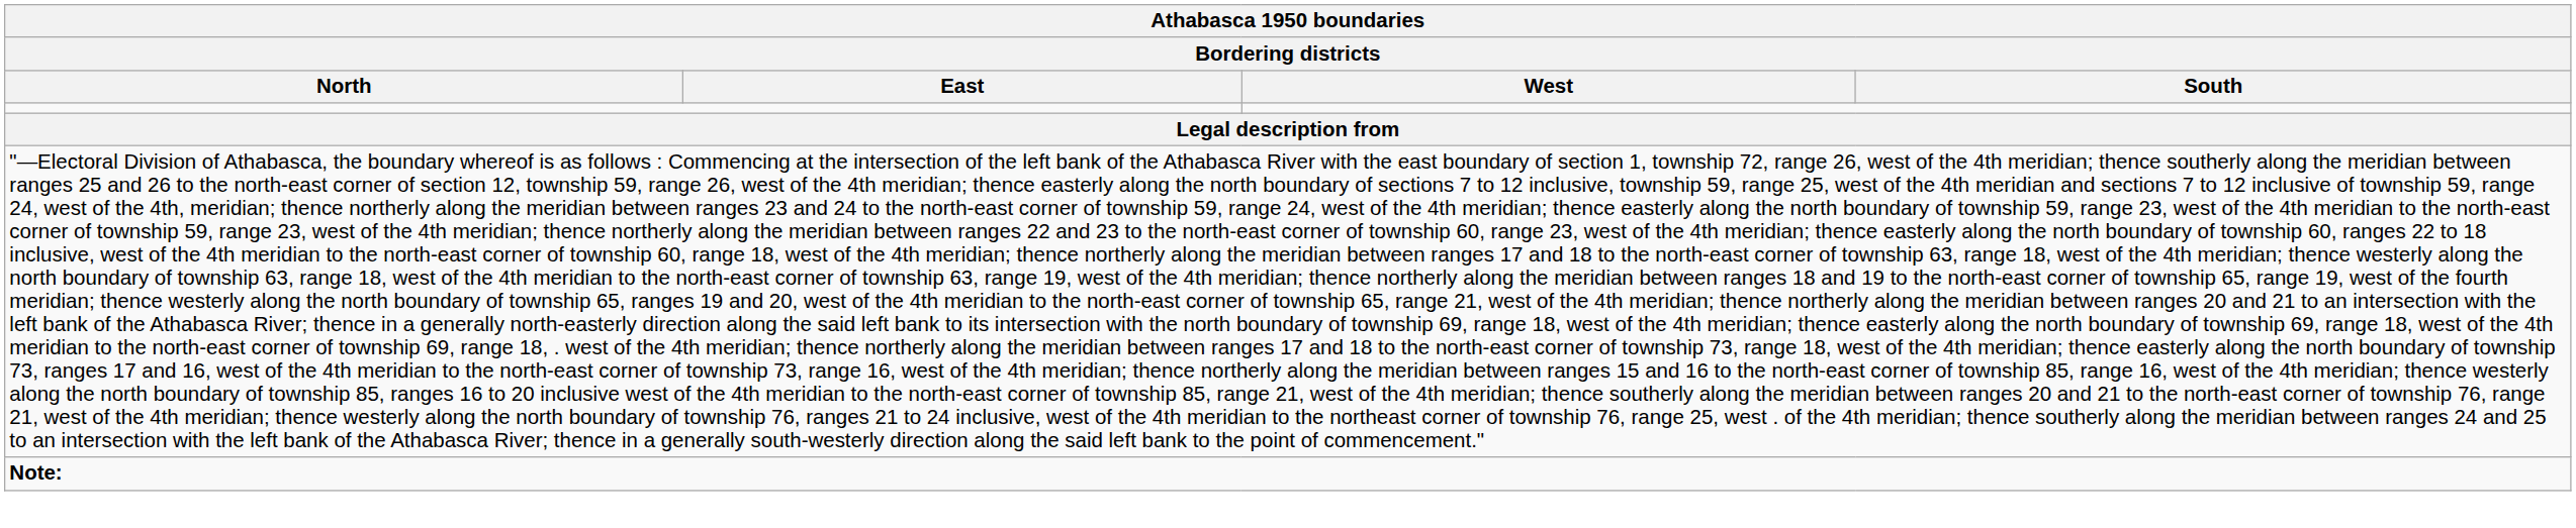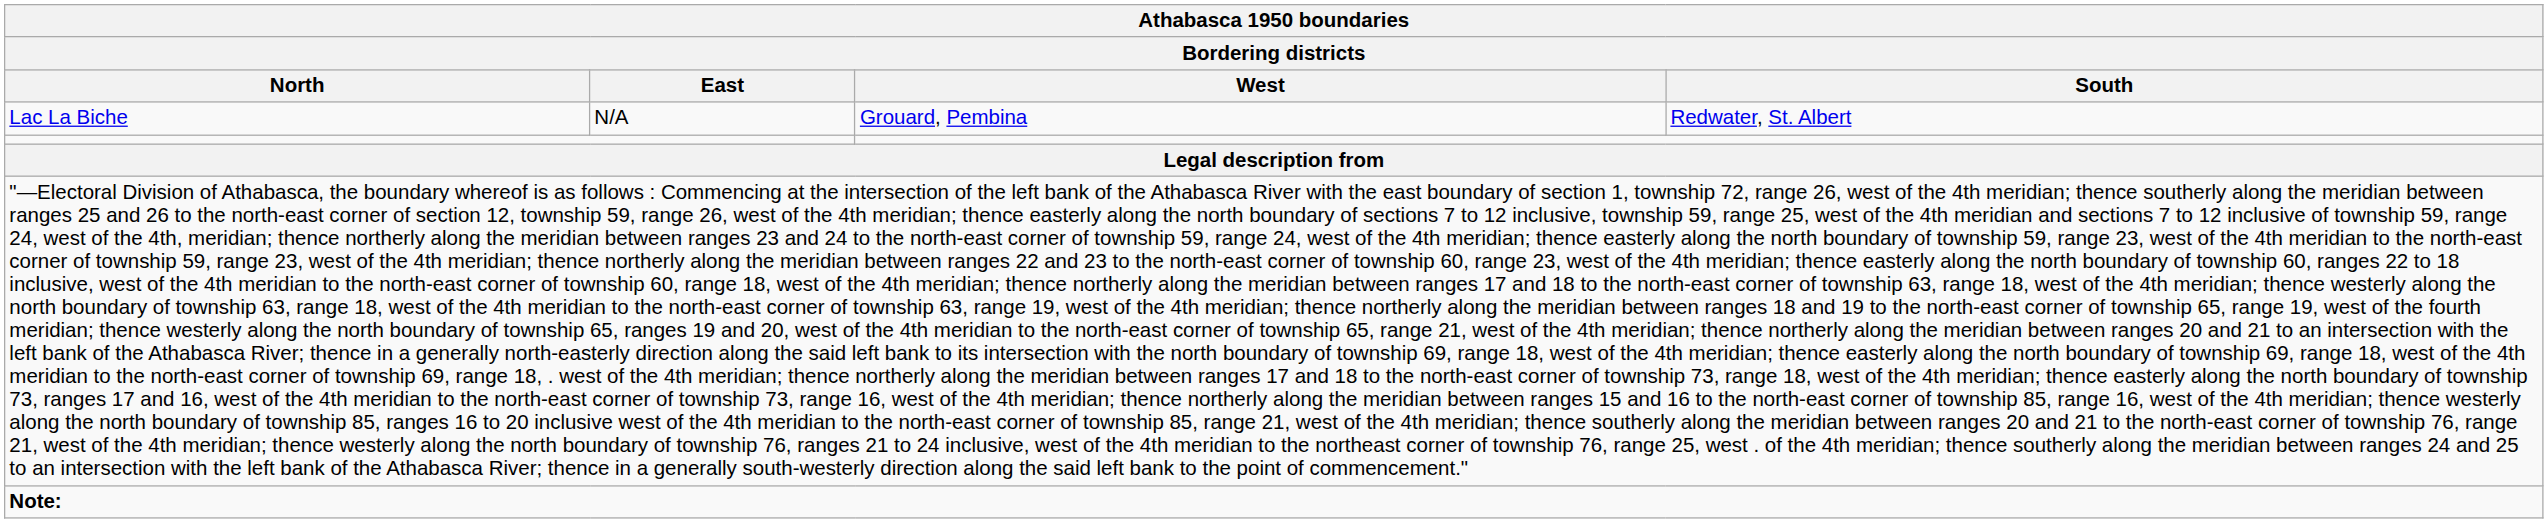+ row: Lac La Biche | N/A | Grouard, Pembina | Redwater, St. Albert
